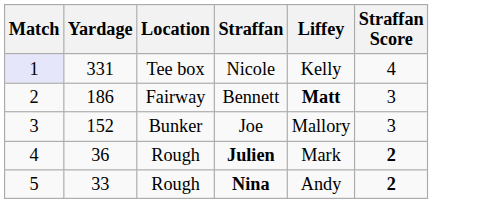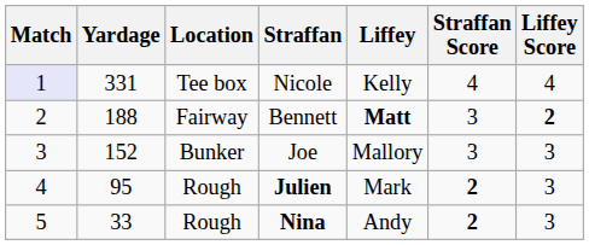+ column: Liffey Score | 4 | 2 | 3 | 3 | 3
Bennett | Yardage: 186 -> 188
Julien | Yardage: 36 -> 95
